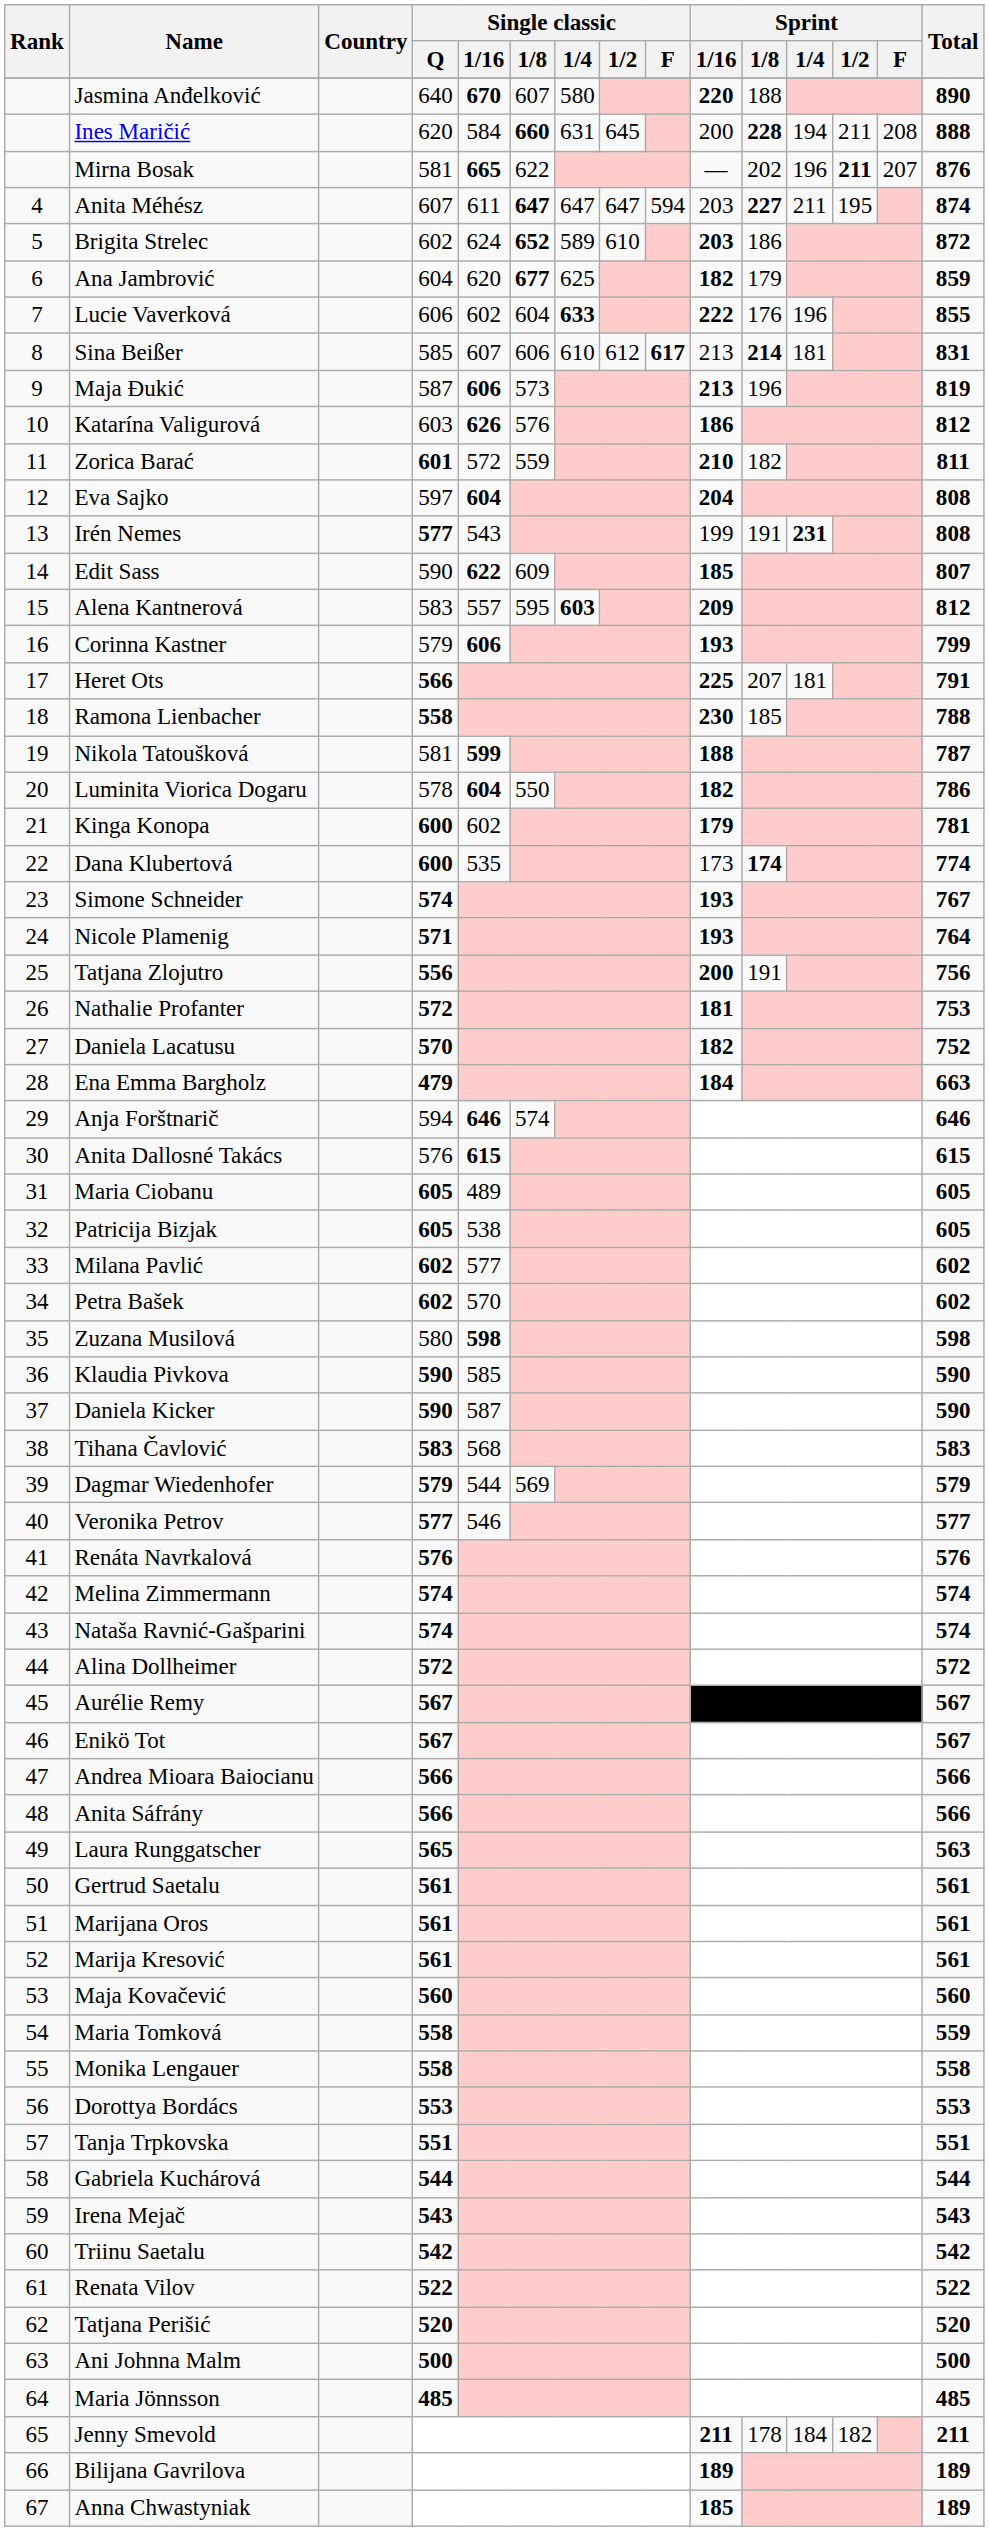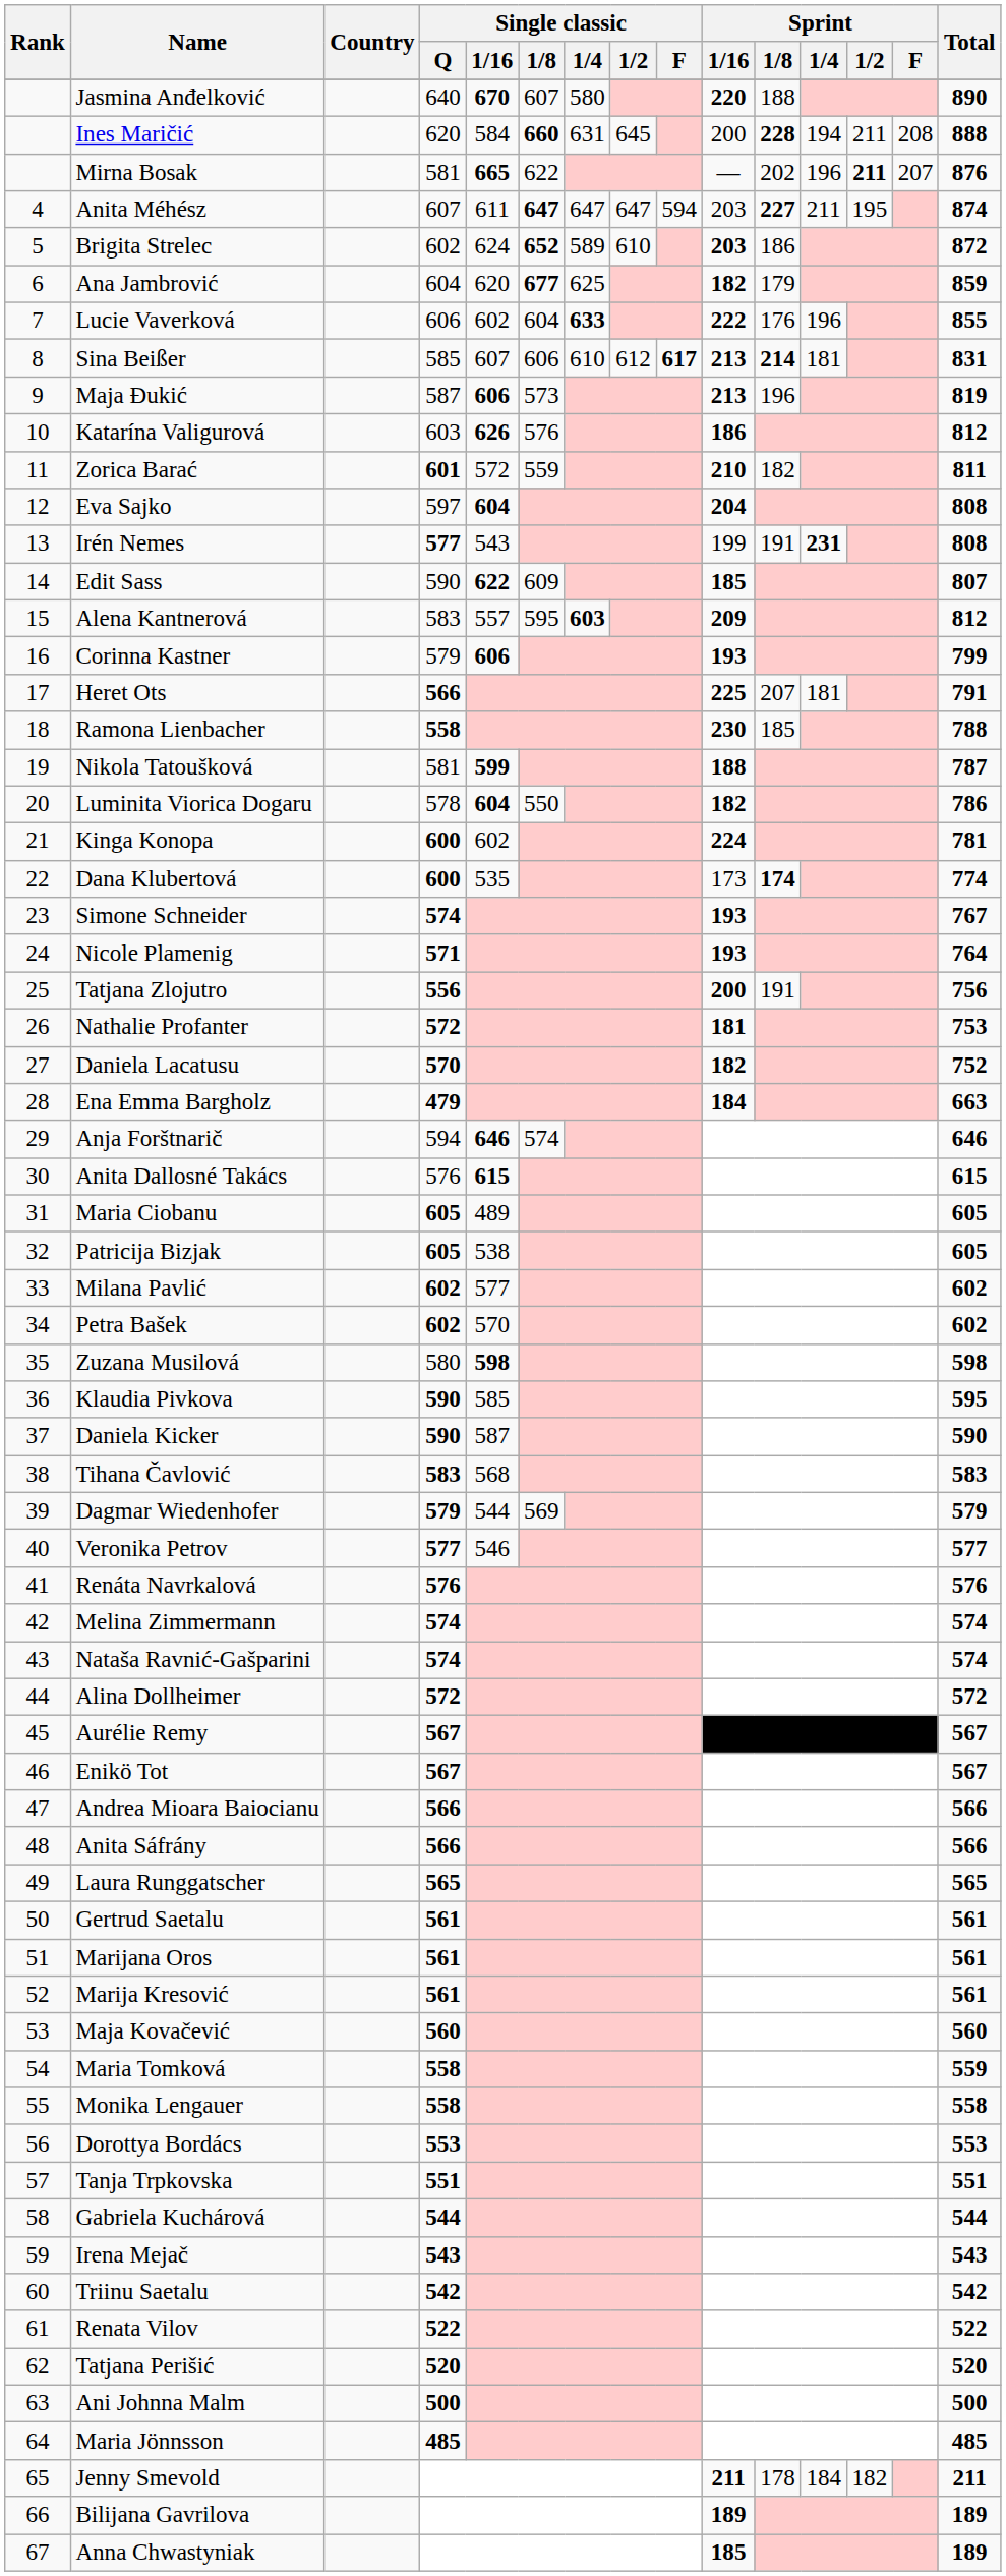Sina Beißer | Sprint / 1/16: normal -> bold
Kinga Konopa | Sprint / 1/16: 179 -> 224
Klaudia Pivkova | Total: 590 -> 595
Laura Runggatscher | Total: 563 -> 565
